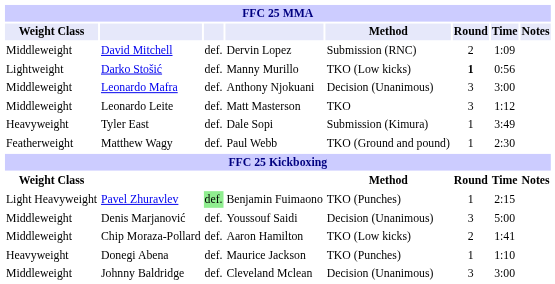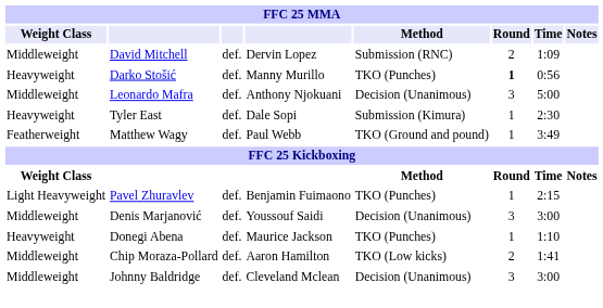Darko Stošić | Weight Class: Lightweight -> Heavyweight
Darko Stošić | Method: TKO (Low kicks) -> TKO (Punches)
Leonardo Mafra | Time: 3:00 -> 5:00
- row: Middleweight | Leonardo Leite | def. | Matt Masterson | TKO | 3 | 1:12
Tyler East | Time: 3:49 -> 2:30
Matthew Wagy | Time: 2:30 -> 3:49
Pavel Zhuravlev | column 3: lightgreen background -> no background
Denis Marjanović | Time: 5:00 -> 3:00
rows swapped: Donegi Abena <-> Chip Moraza-Pollard
